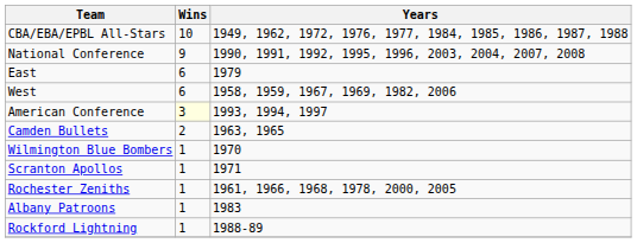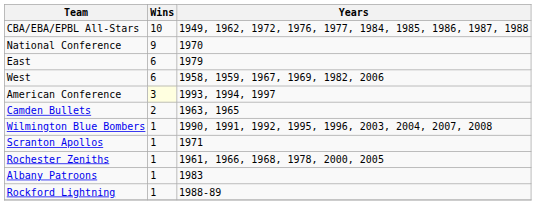National Conference | Years: 1990, 1991, 1992, 1995, 1996, 2003, 2004, 2007, 2008 -> 1970
Wilmington Blue Bombers | Years: 1970 -> 1990, 1991, 1992, 1995, 1996, 2003, 2004, 2007, 2008
